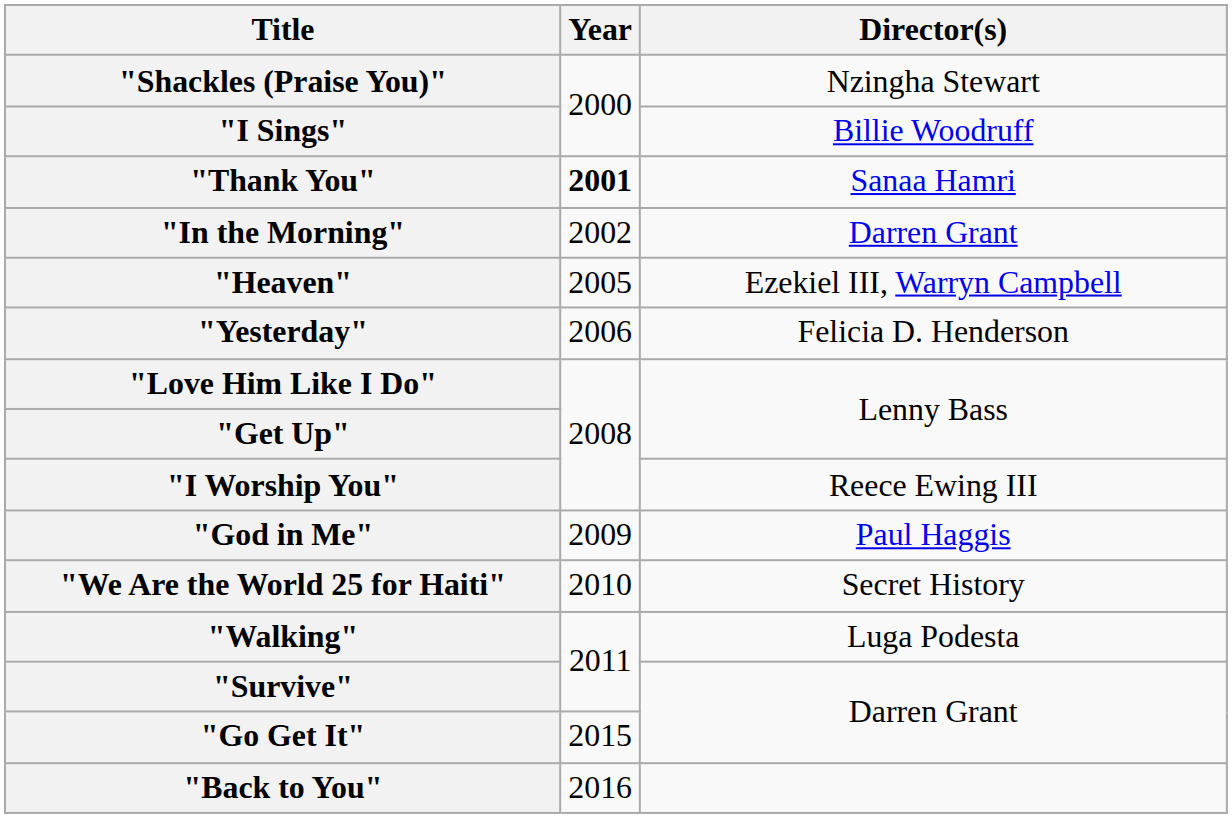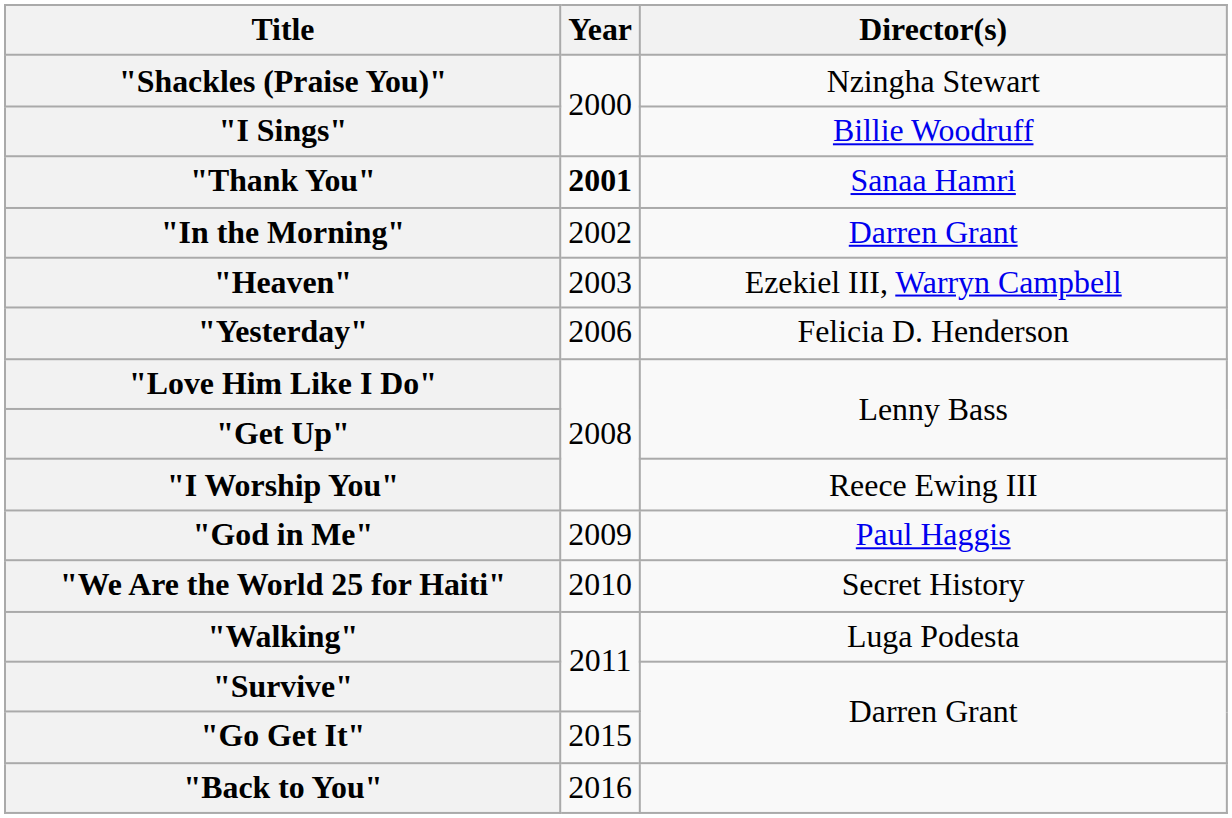"Heaven" | Year: 2005 -> 2003
